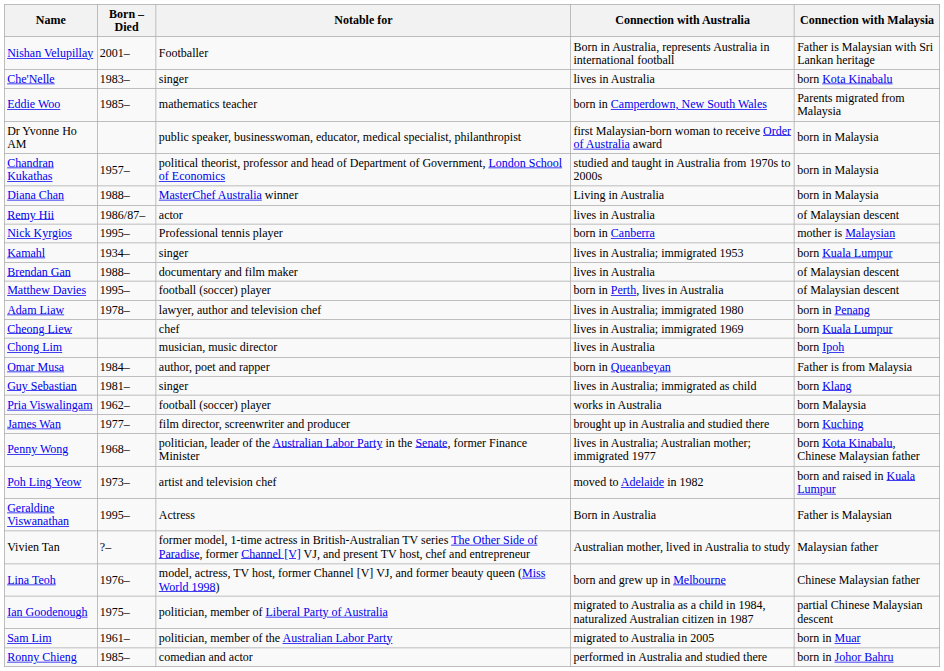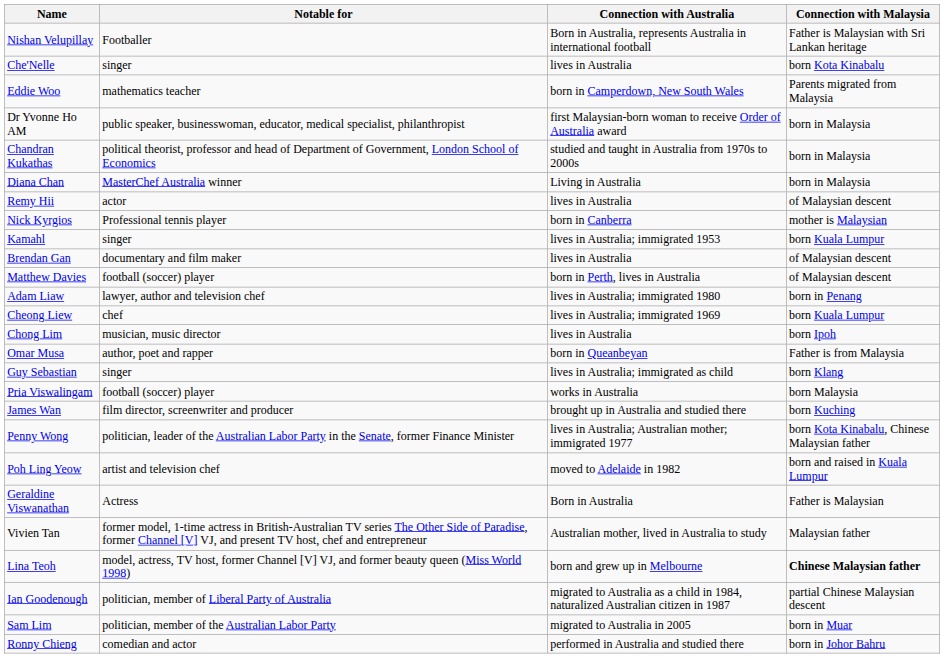- column: Born – Died | 2001– | 1983– | 1985– | 1957– | 1988– | 1986/87– | 1995– | 1934– | 1988– | 1995– | 1978– | 1984– | 1981– | 1962– | 1977– | 1968– | 1973– | 1995– | ?– | 1976– | 1975– | 1961– | 1985–
Lina Teoh | Connection with Malaysia: normal -> bold
